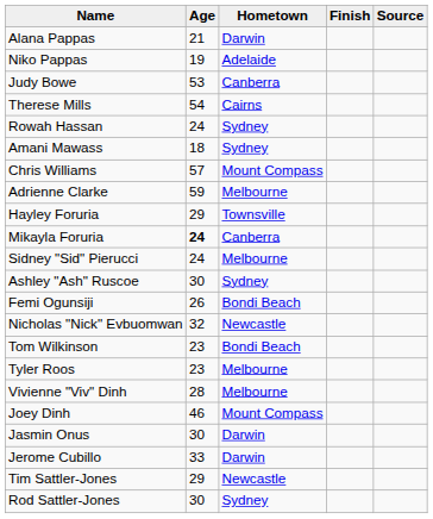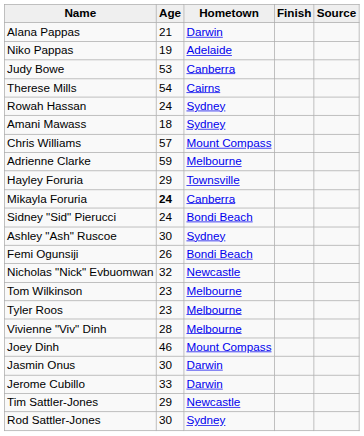Sidney "Sid" Pierucci | Hometown: Melbourne -> Bondi Beach
Tom Wilkinson | Hometown: Bondi Beach -> Melbourne
